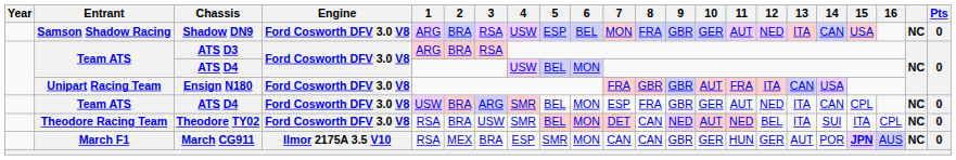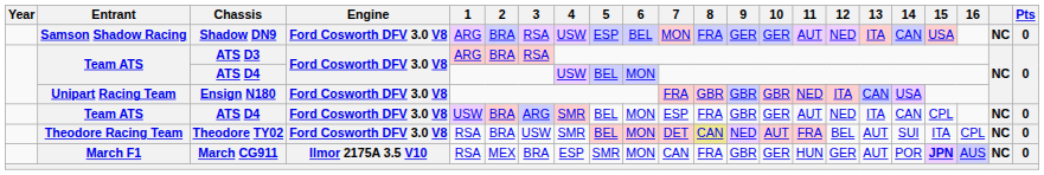Shadow DN9 | 9: GBR -> GER
Ensign N180 | 10: AUT -> GBR
Ensign N180 | 11: FRA -> NED
Theodore TY02 | 8: no background -> khaki background
Theodore TY02 | 11: NED -> FRA
Theodore TY02 | 13: ITA -> AUT
March CG911 | 8: CAN -> FRA
